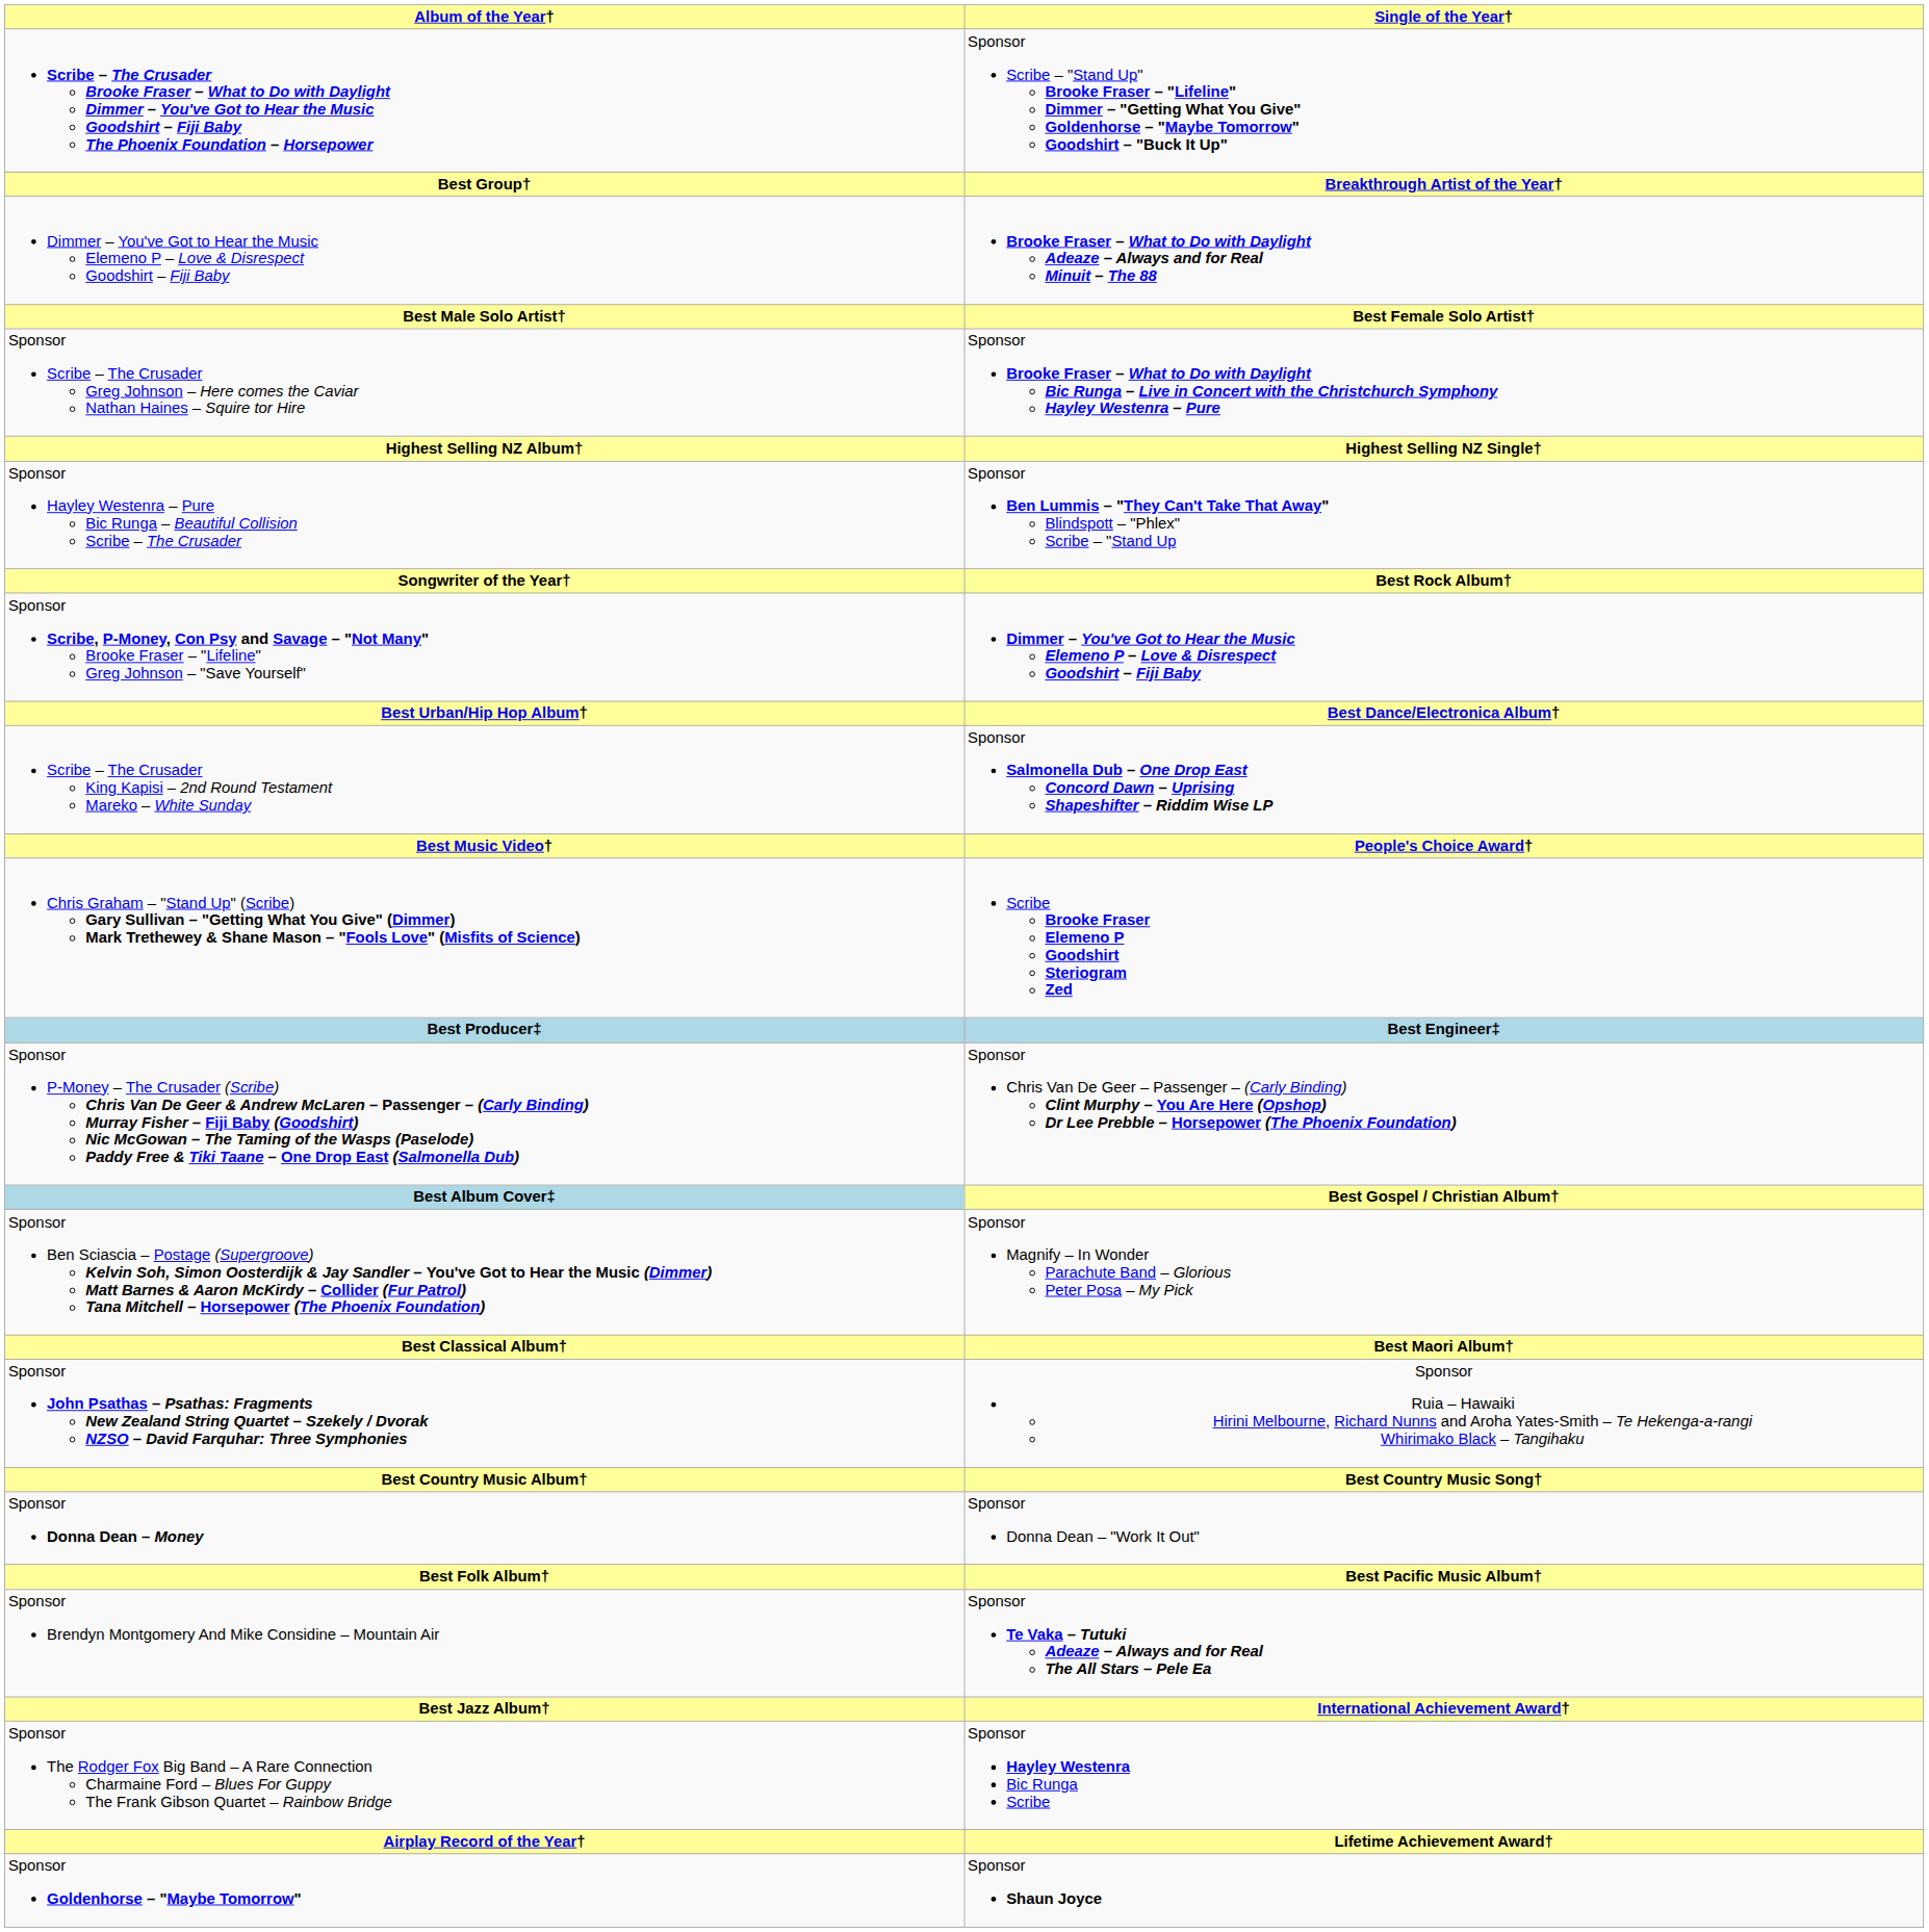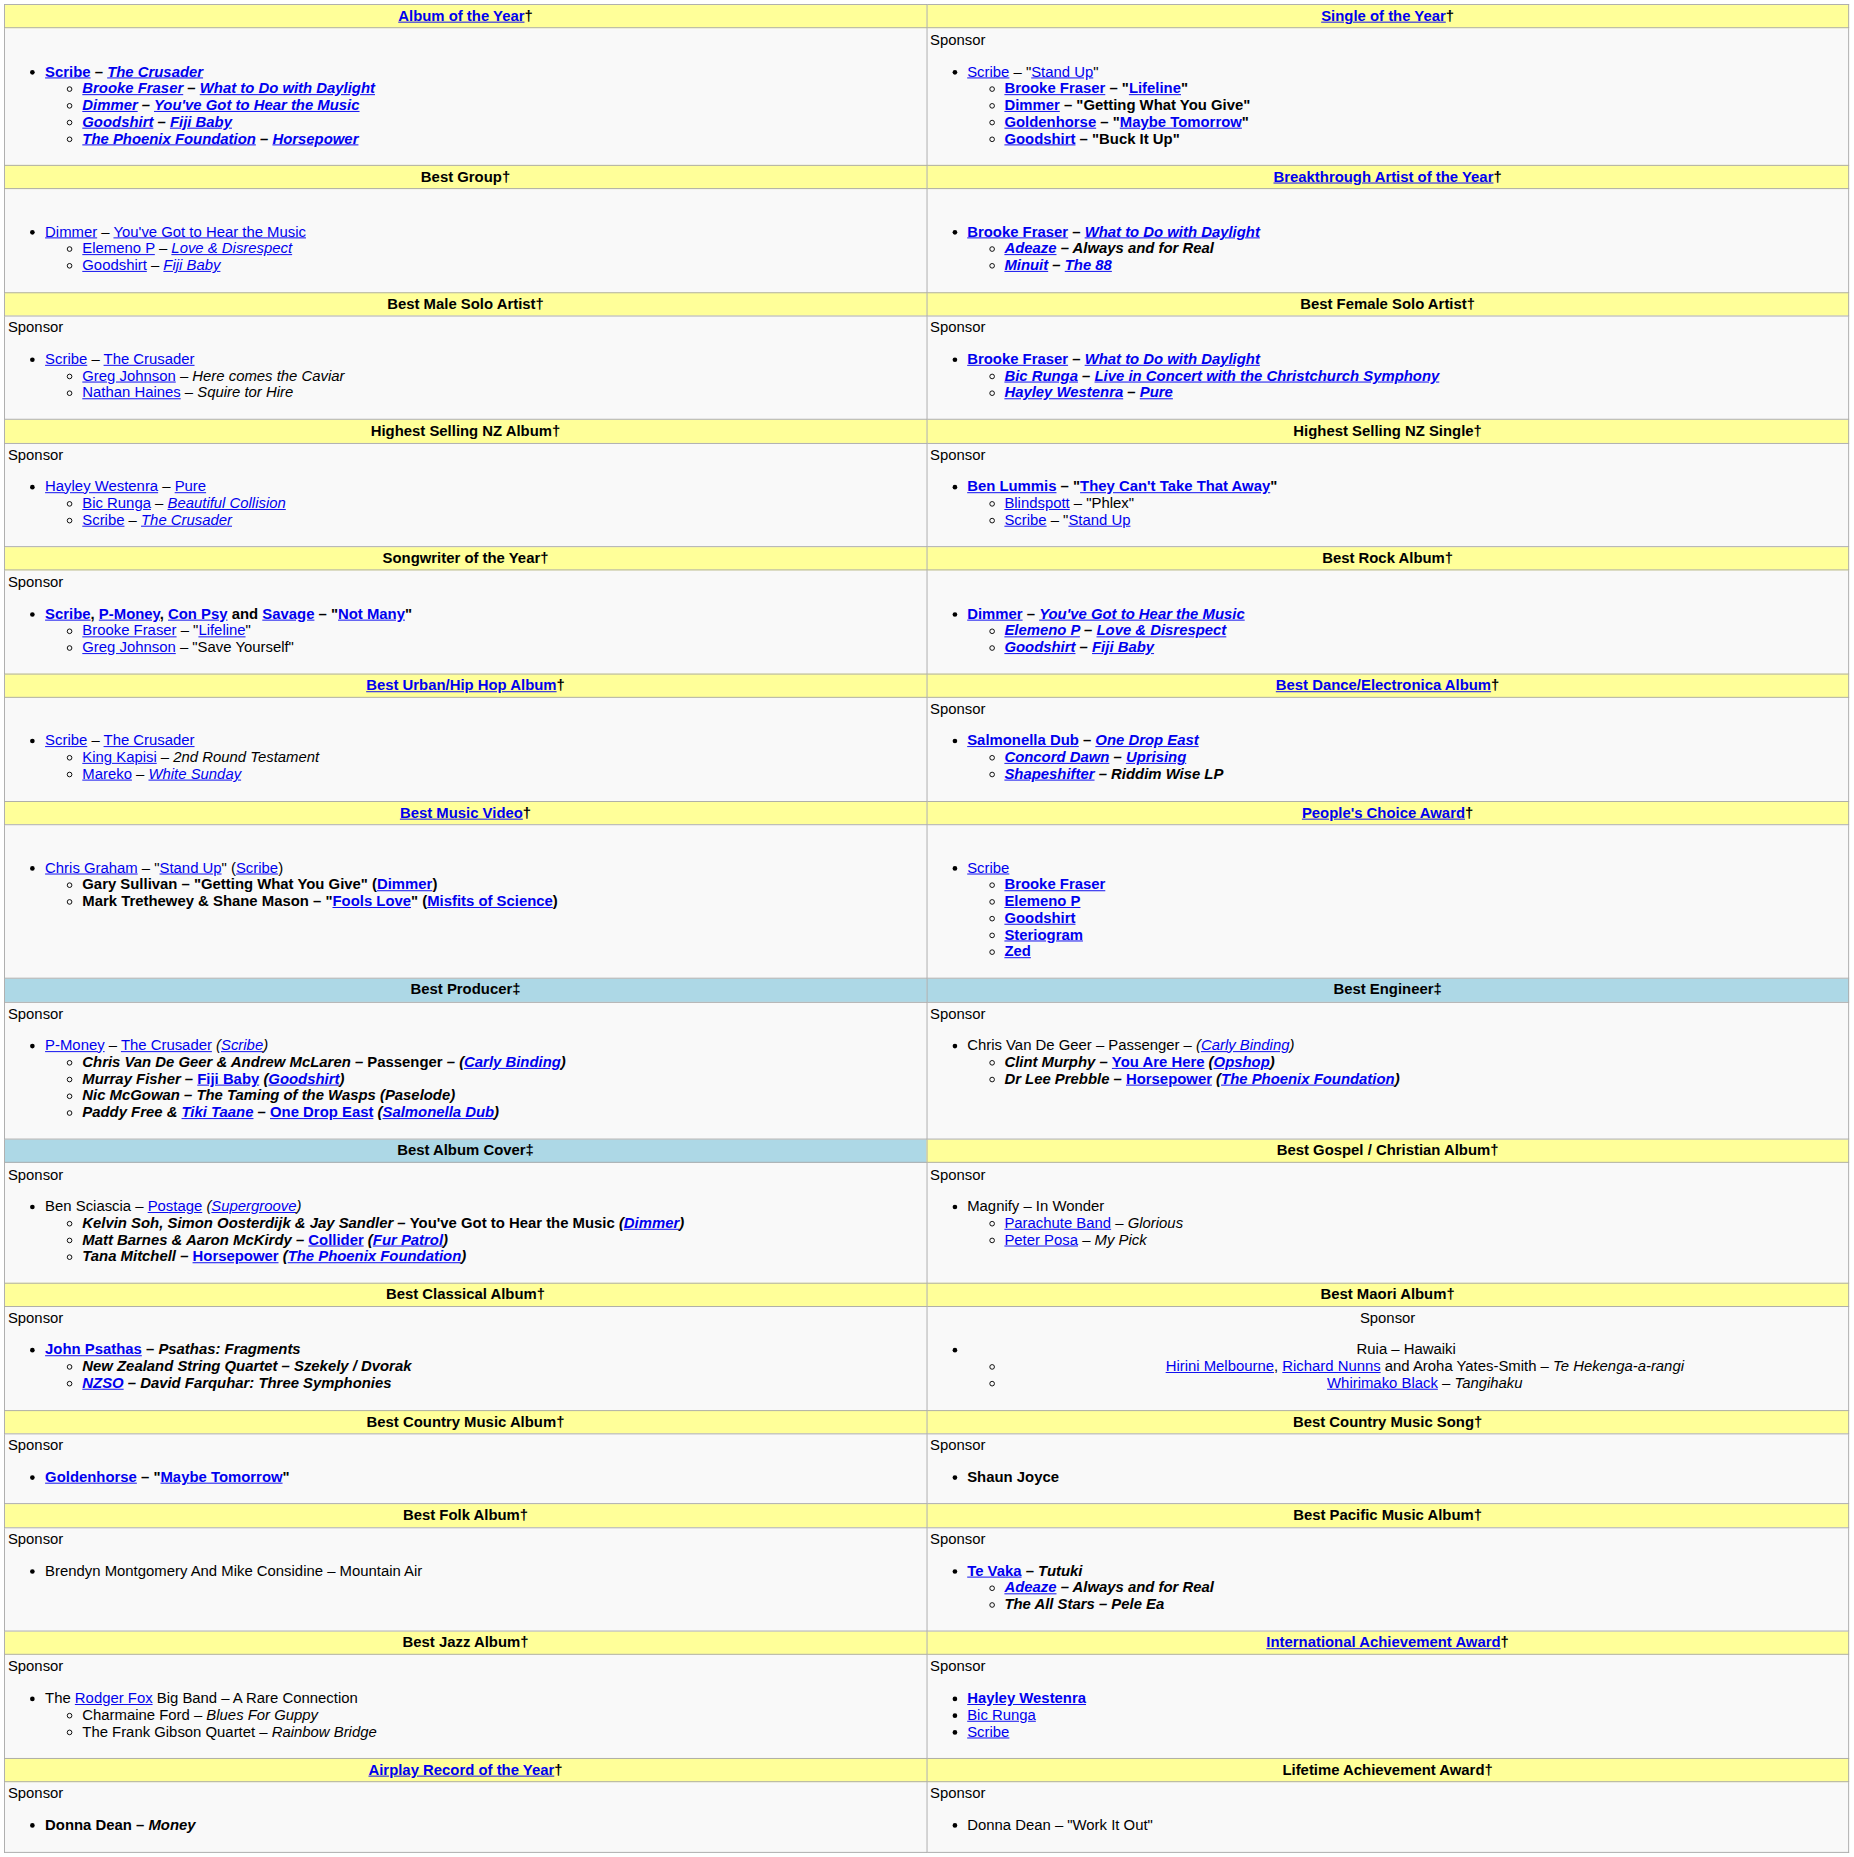rows swapped: Sponsor Donna Dean – Money <-> Sponsor Goldenhorse – "Maybe Tomorrow"
